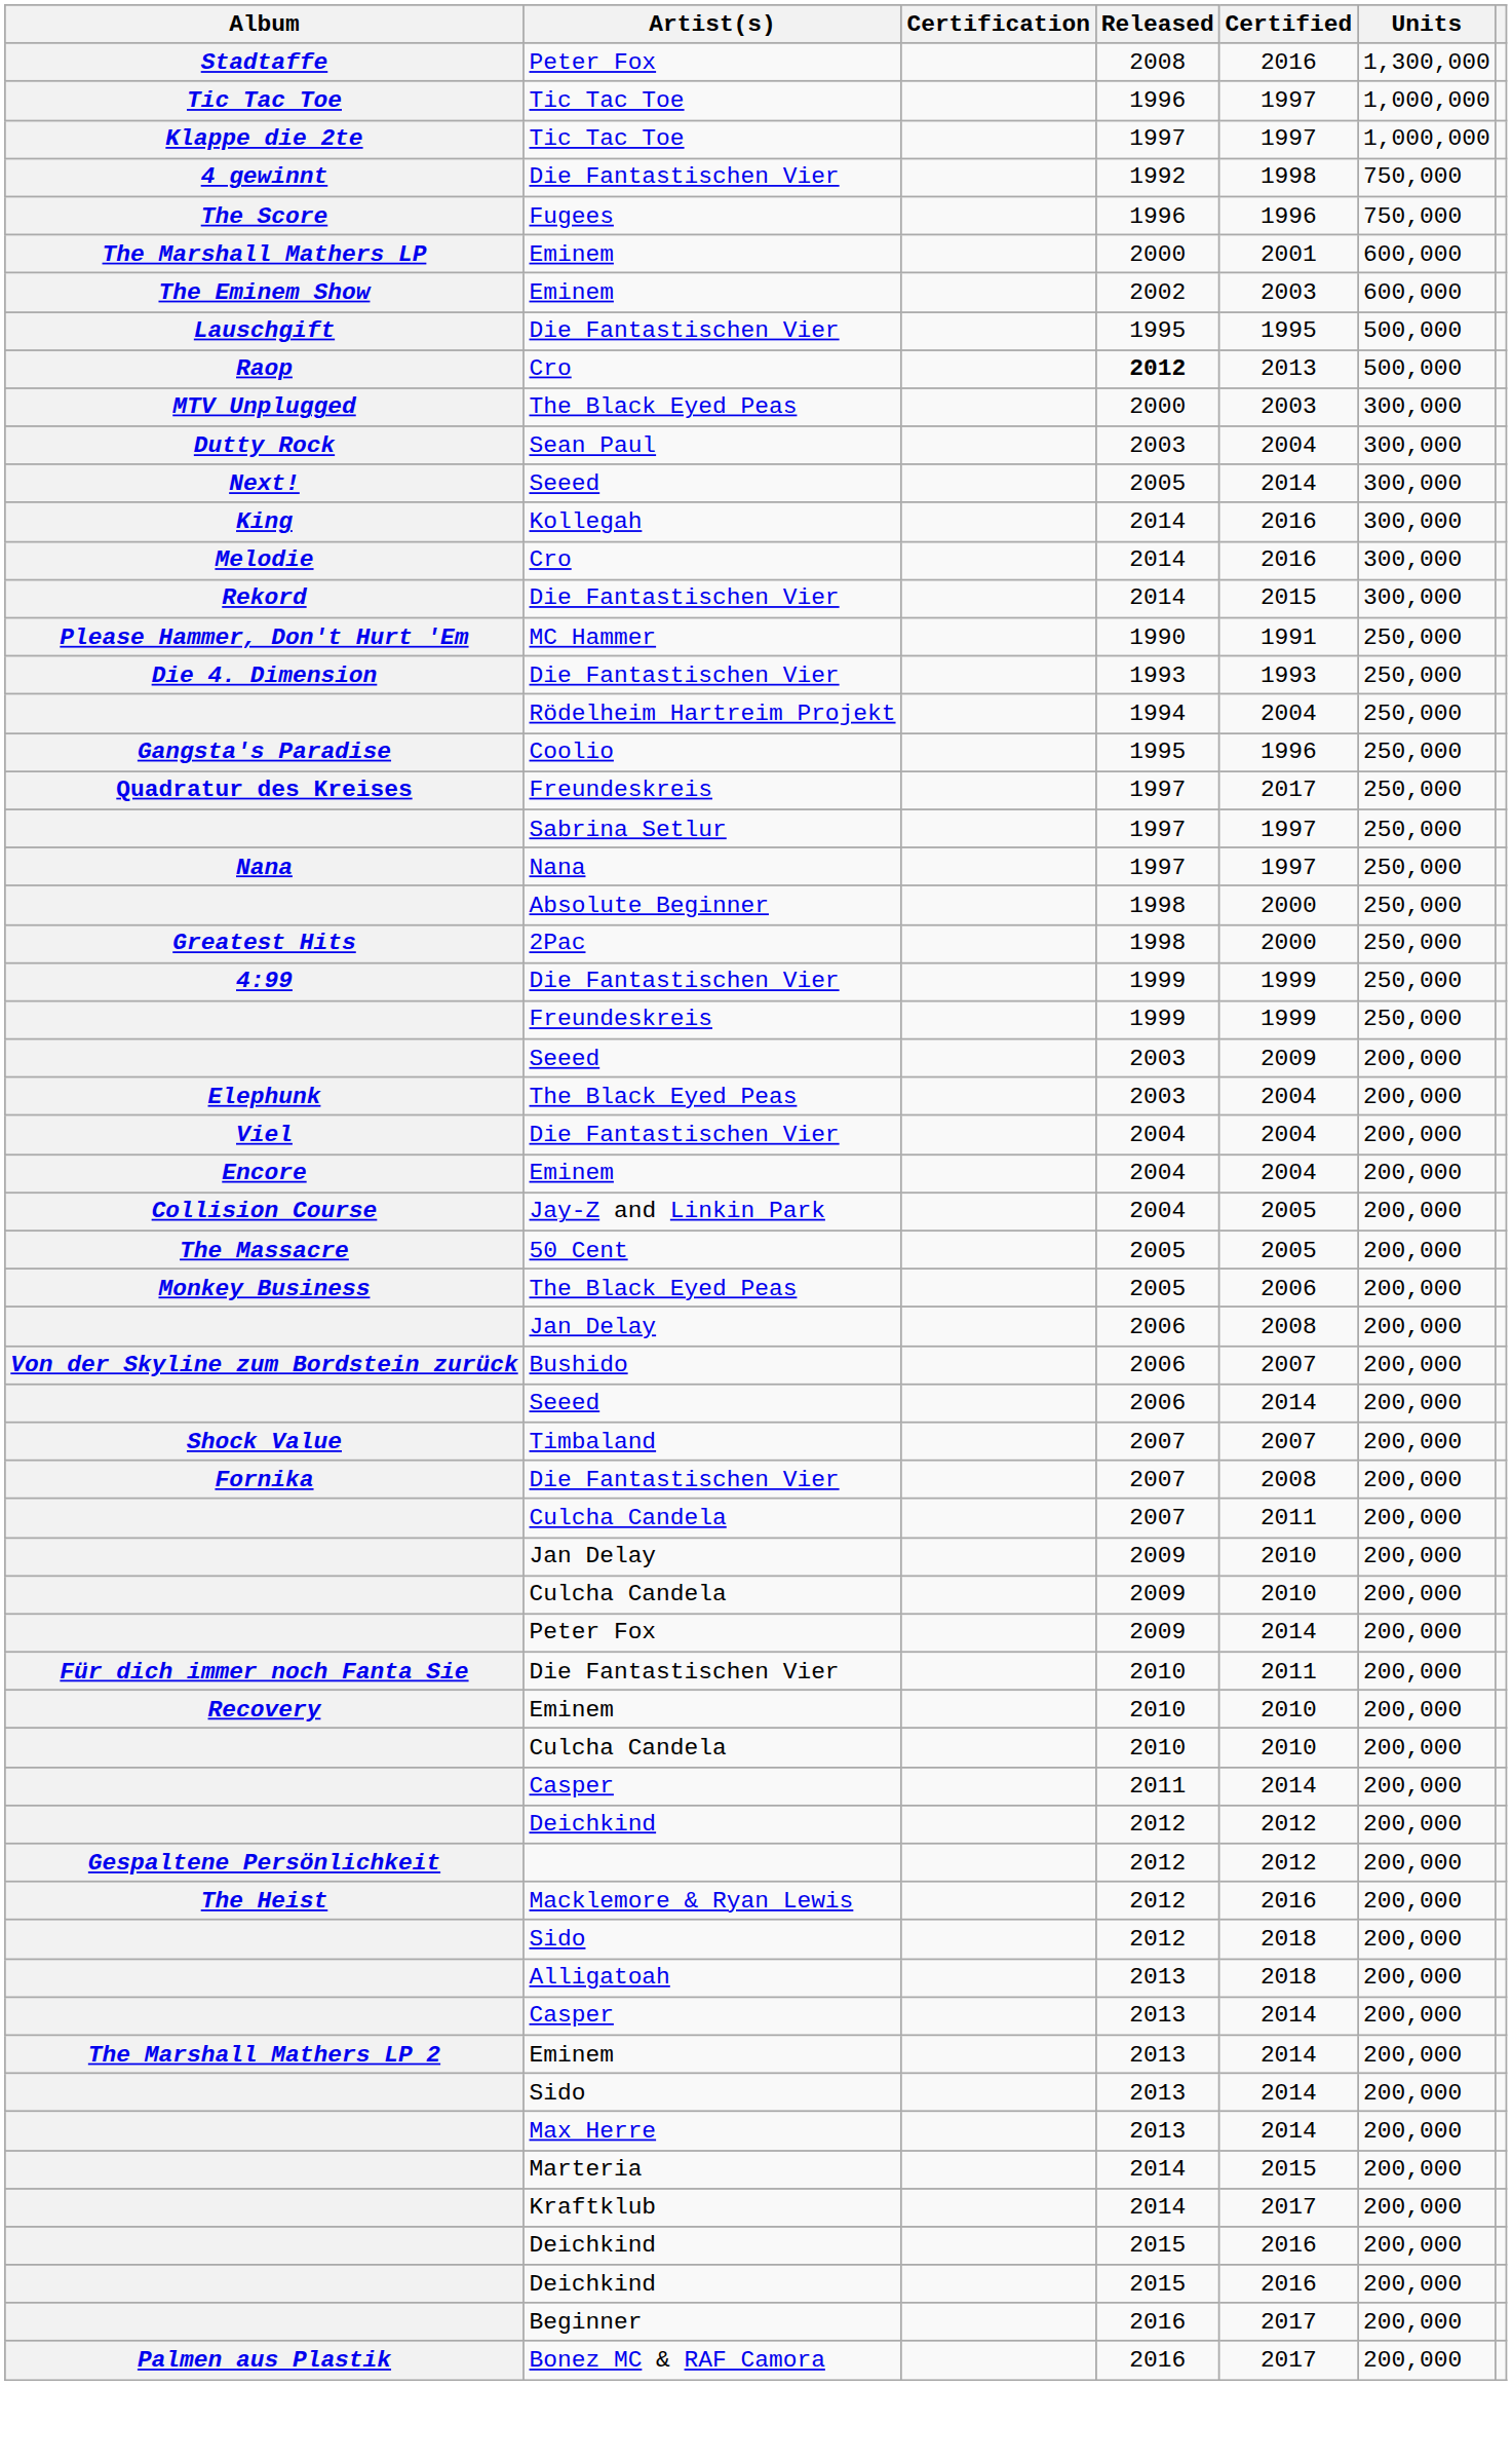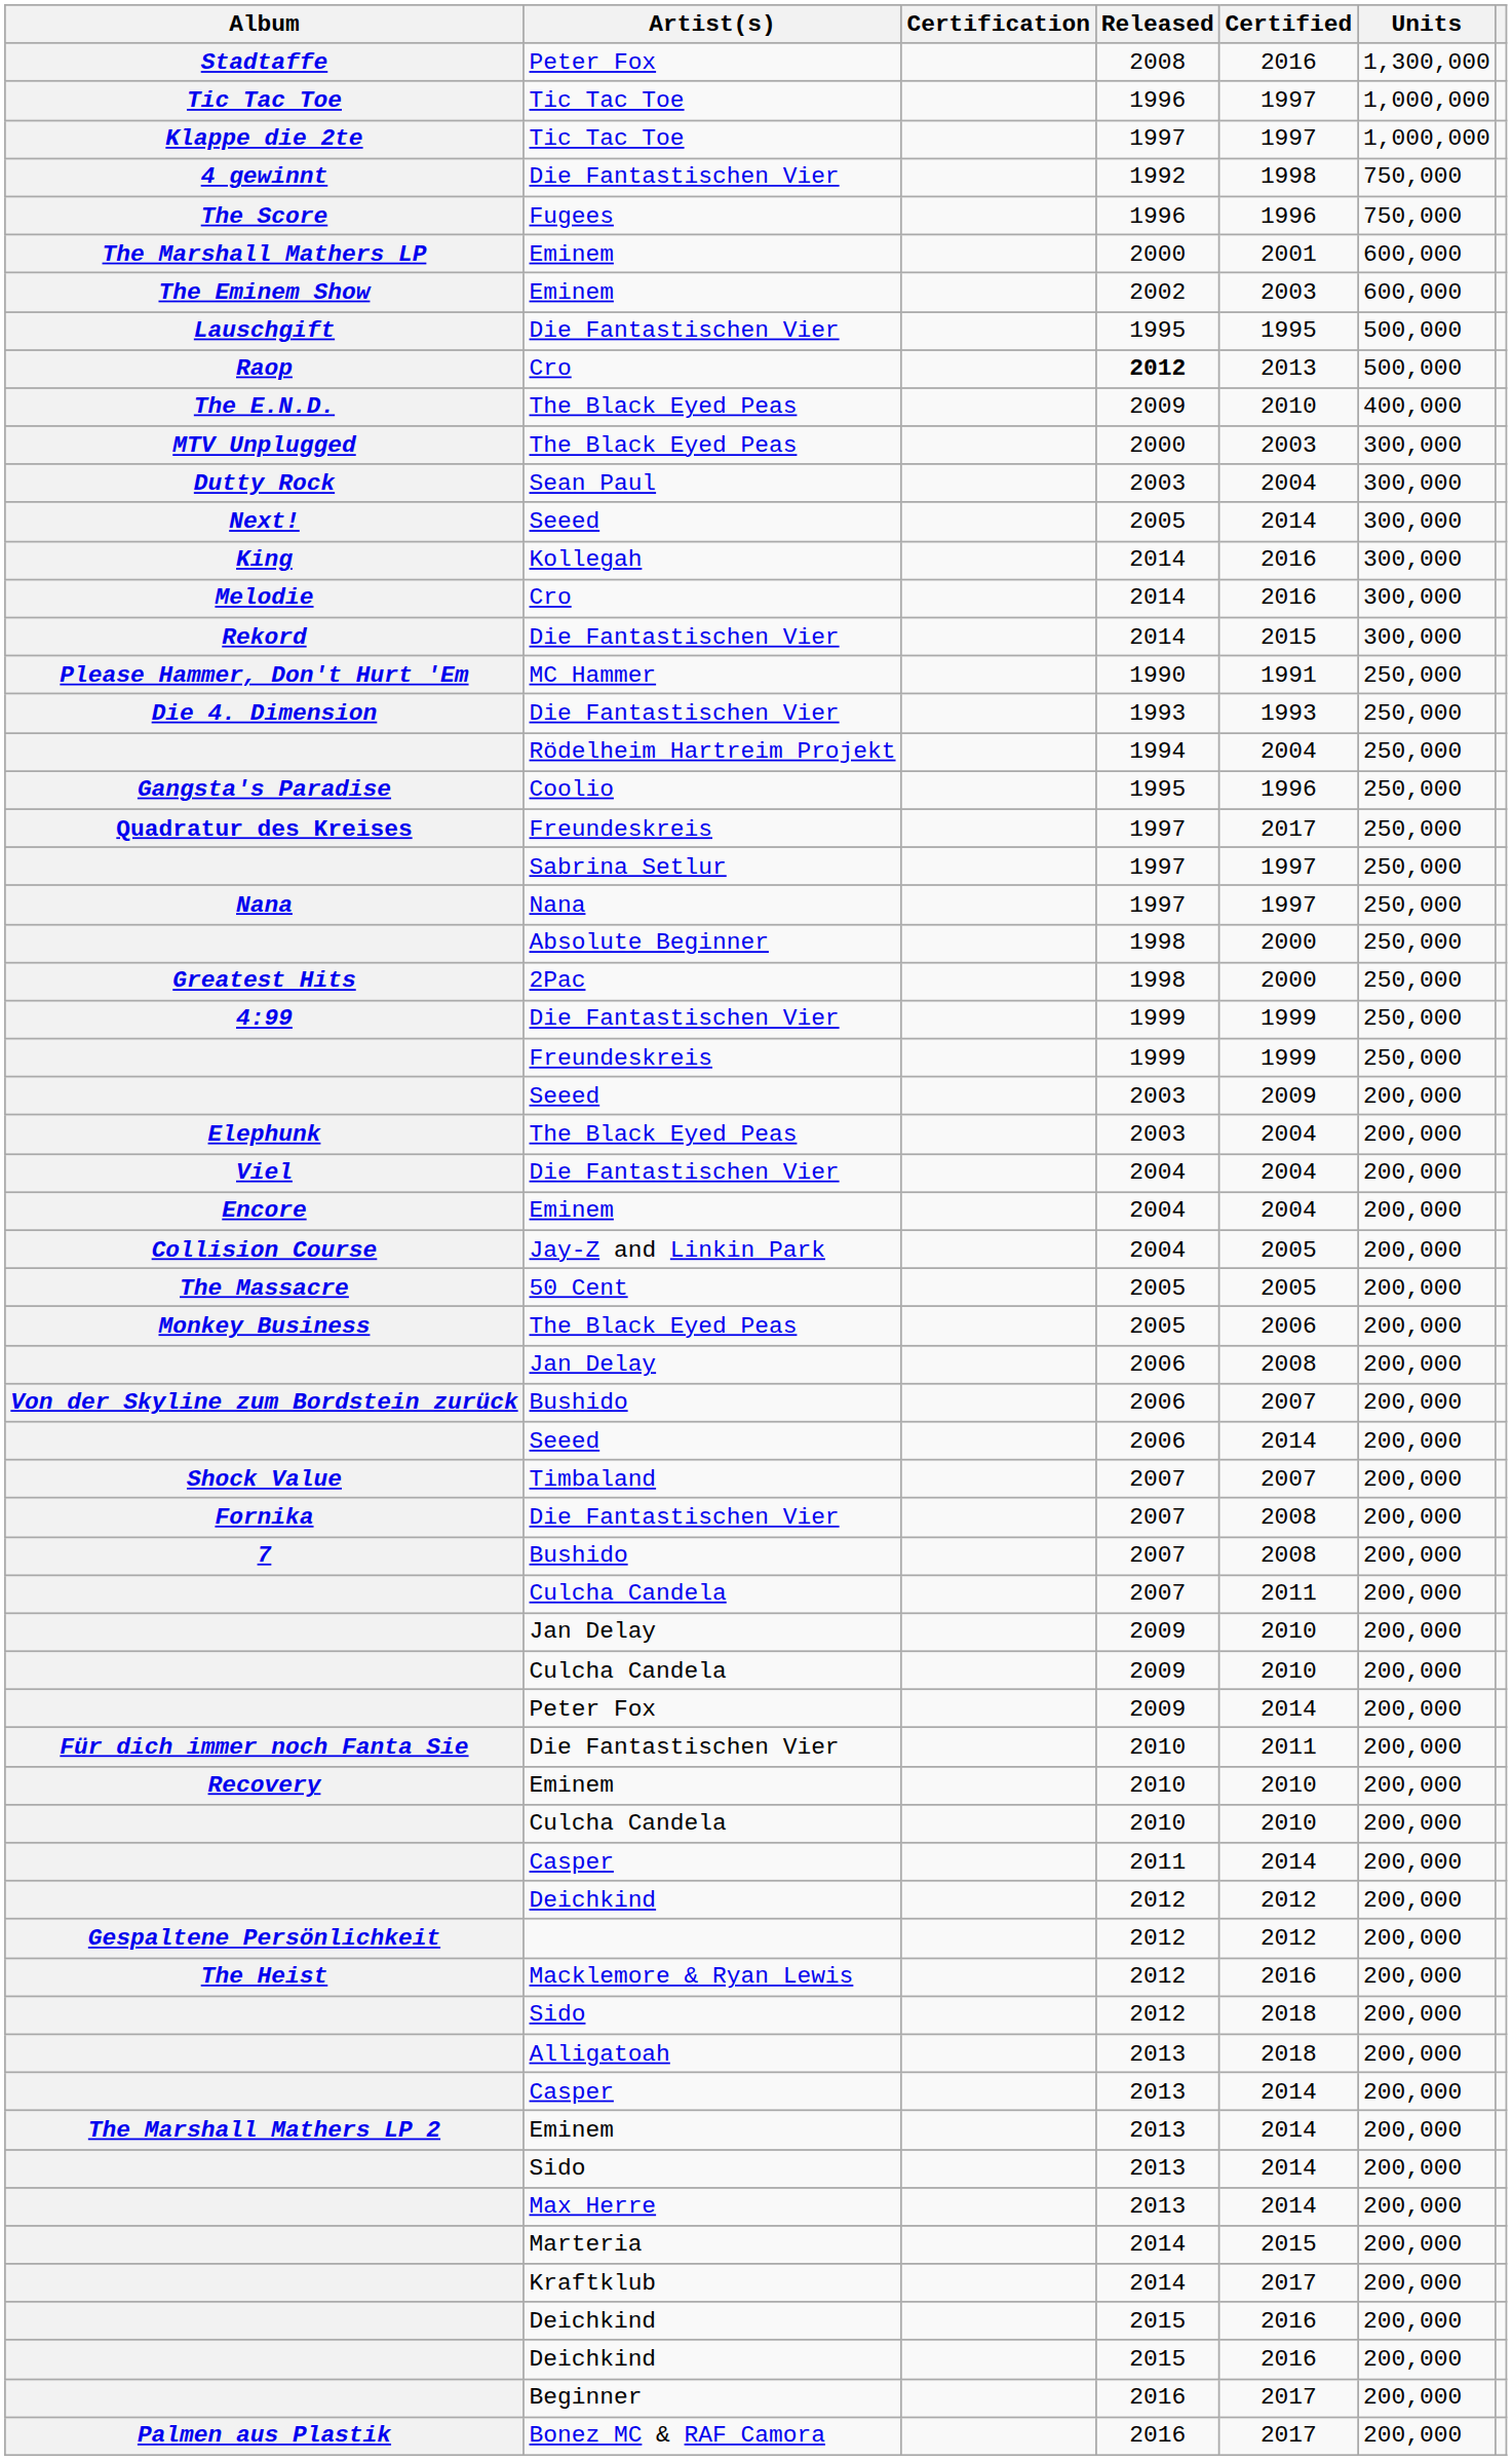+ row: The E.N.D. | The Black Eyed Peas | 2009 | 2010 | 400,000
+ row: 7 | Bushido | 2007 | 2008 | 200,000
